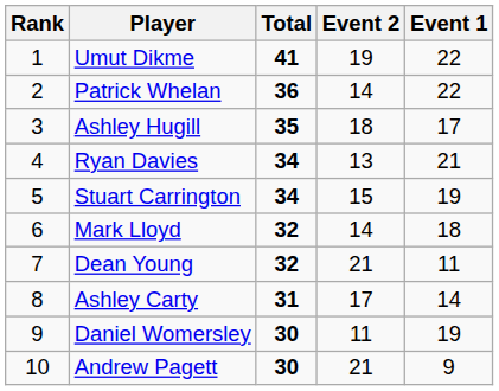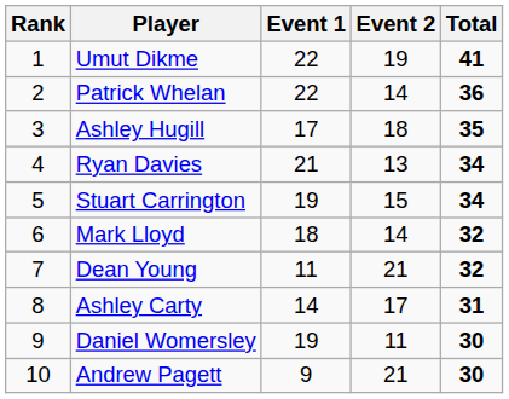columns swapped: Event 1 <-> Total
